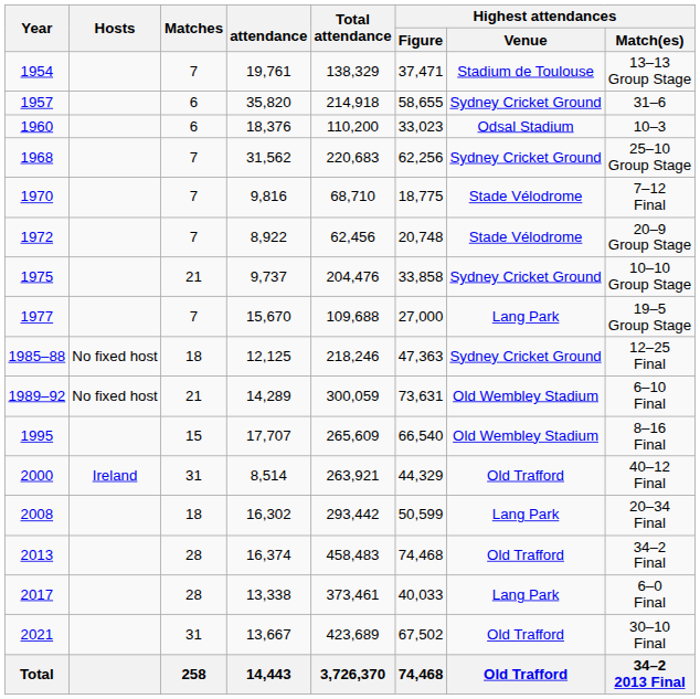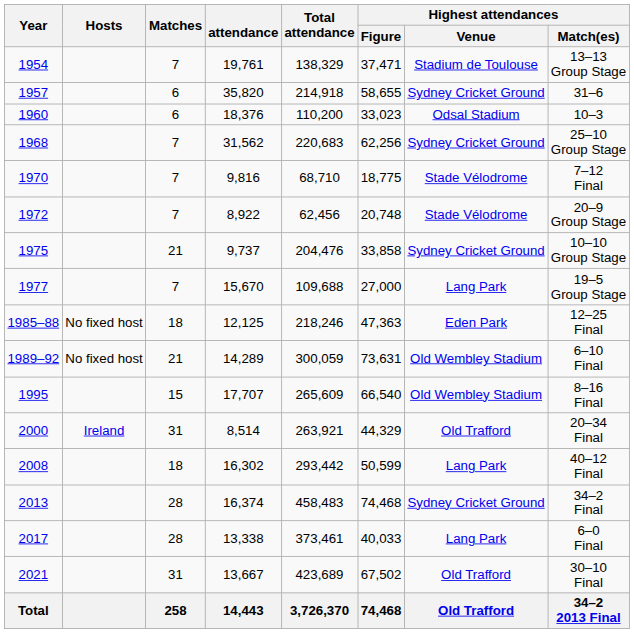1985–88 | Highest attendances / Venue: Sydney Cricket Ground -> Eden Park
2000 | Highest attendances / Match(es): 40–12 Final -> 20–34 Final
2008 | Highest attendances / Match(es): 20–34 Final -> 40–12 Final
2013 | Highest attendances / Venue: Old Trafford -> Sydney Cricket Ground
